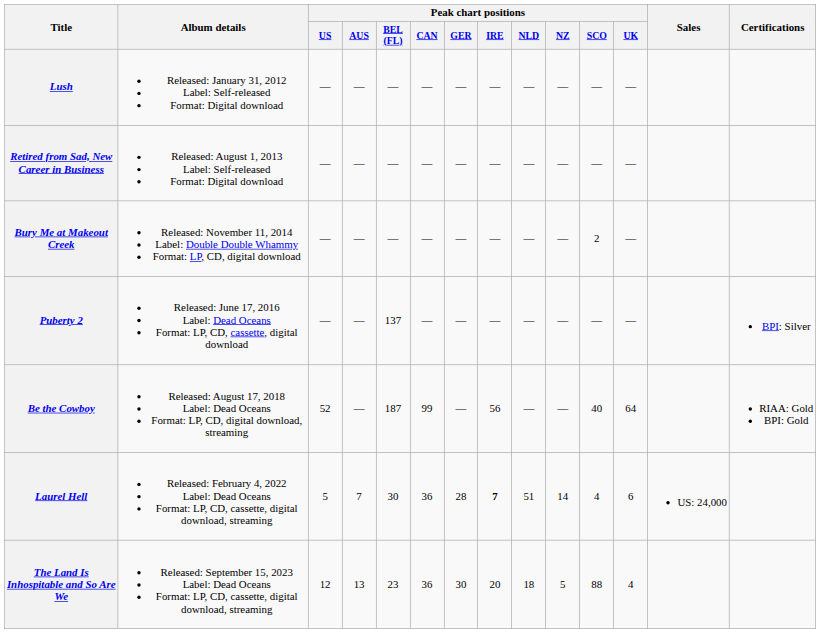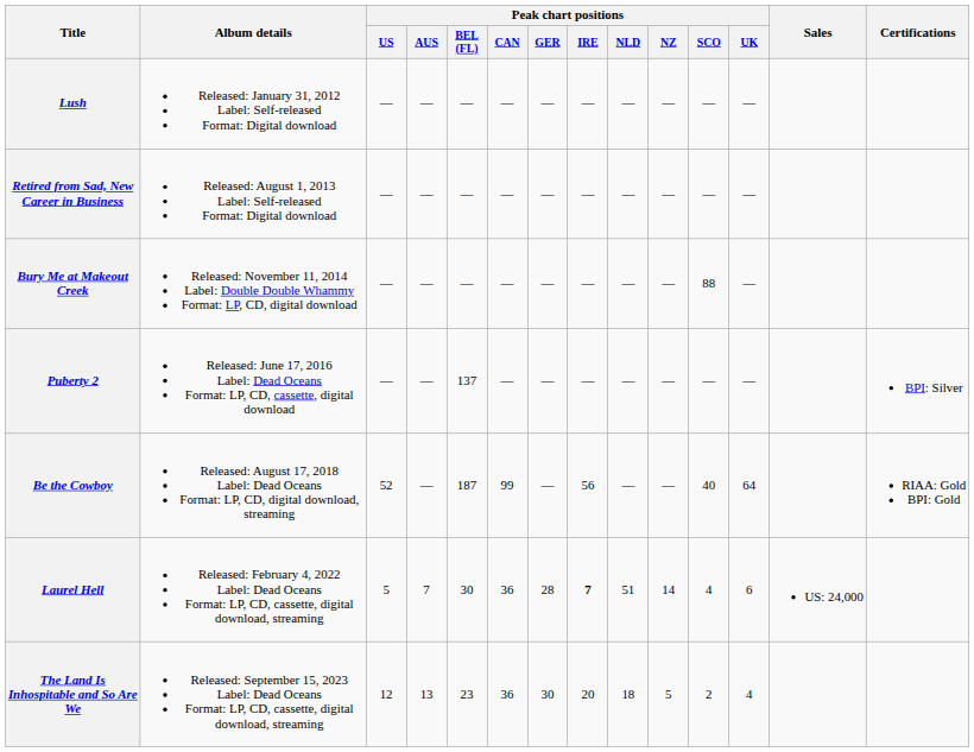Bury Me at Makeout Creek | Peak chart positions / SCO: 2 -> 88
The Land Is Inhospitable and So Are We | Peak chart positions / SCO: 88 -> 2
